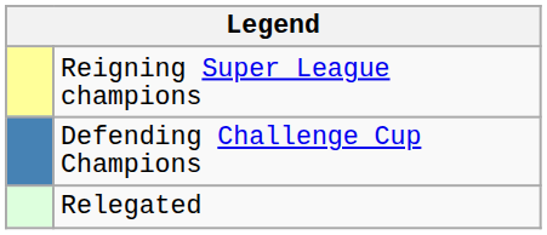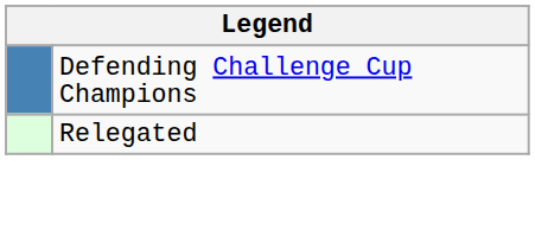- row: Reigning Super League champions
